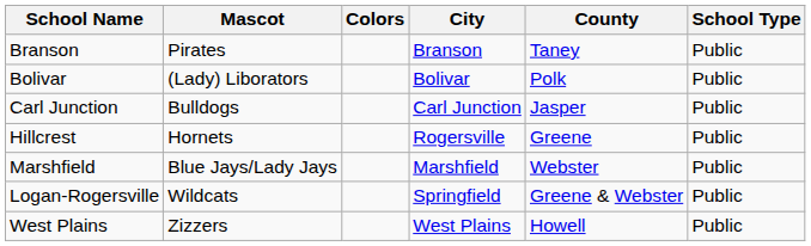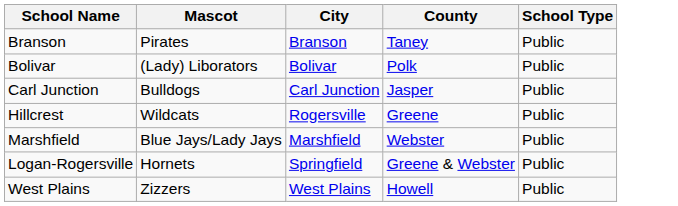- column: Colors
Hillcrest | Mascot: Hornets -> Wildcats
Logan-Rogersville | Mascot: Wildcats -> Hornets
